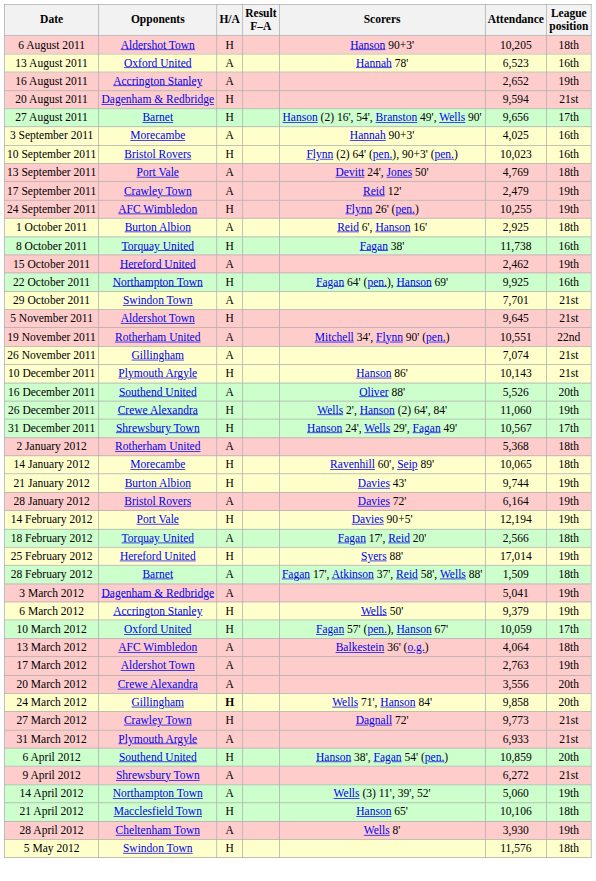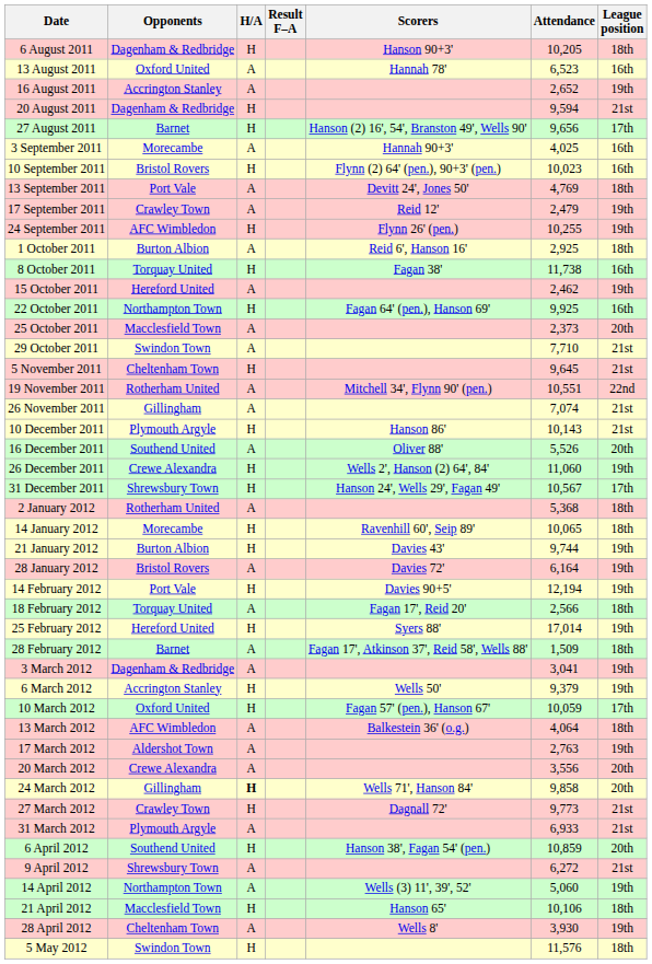6 August 2011 | Opponents: Aldershot Town -> Dagenham & Redbridge
+ row: 25 October 2011 | Macclesfield Town | A | 2,373 | 20th
29 October 2011 | Attendance: 7,701 -> 7,710
5 November 2011 | Opponents: Aldershot Town -> Cheltenham Town
3 March 2012 | Attendance: 5,041 -> 3,041
